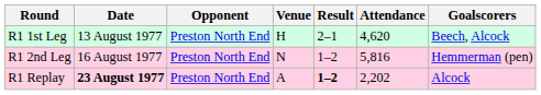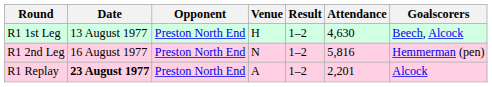R1 1st Leg | Result: 2–1 -> 1–2
R1 1st Leg | Attendance: 4,620 -> 4,630
R1 Replay | Result: bold -> normal
R1 Replay | Attendance: 2,202 -> 2,201
